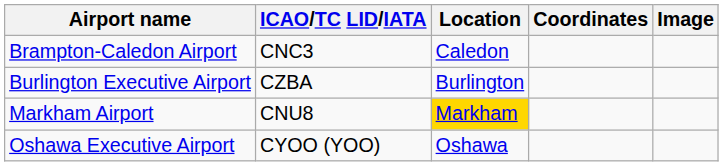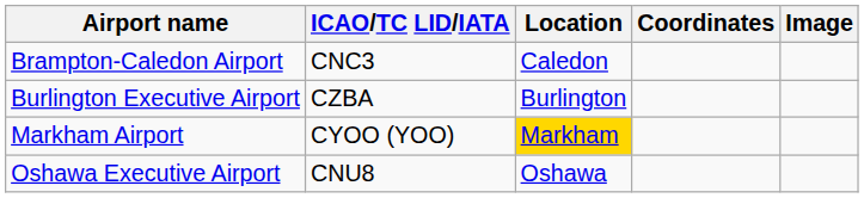Markham Airport | ICAO/TC LID/IATA: CNU8 -> CYOO (YOO)
Oshawa Executive Airport | ICAO/TC LID/IATA: CYOO (YOO) -> CNU8
